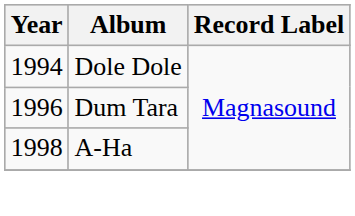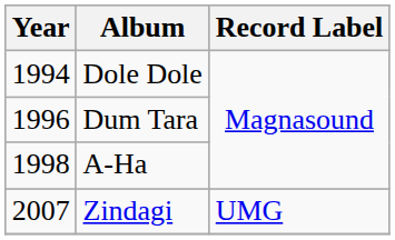+ row: 2007 | Zindagi | UMG
